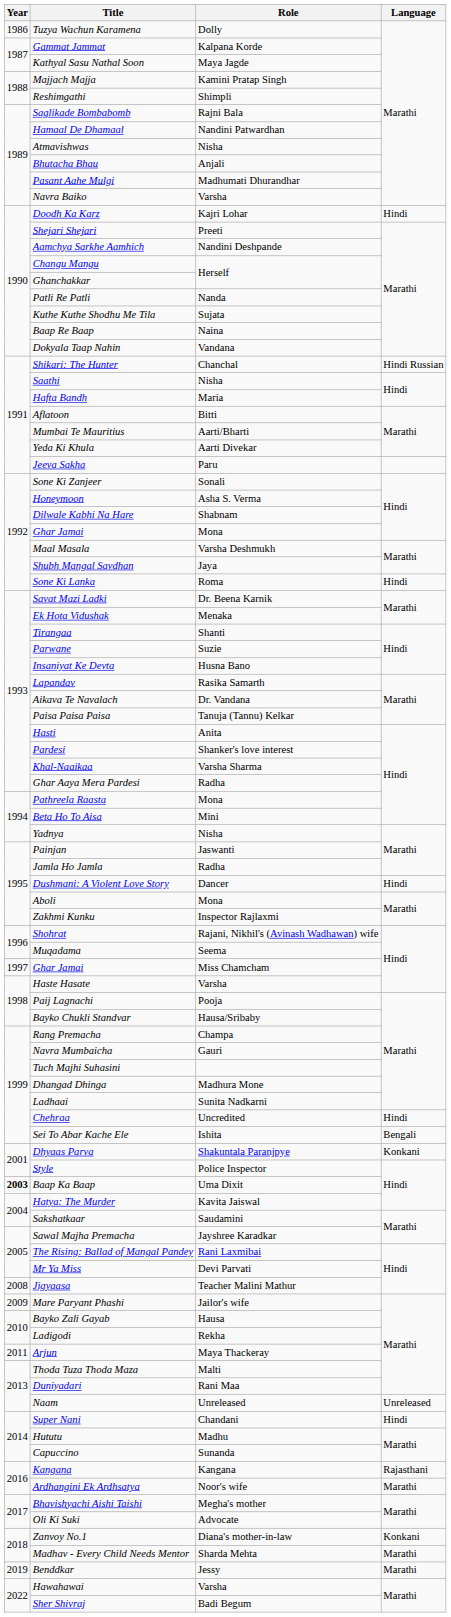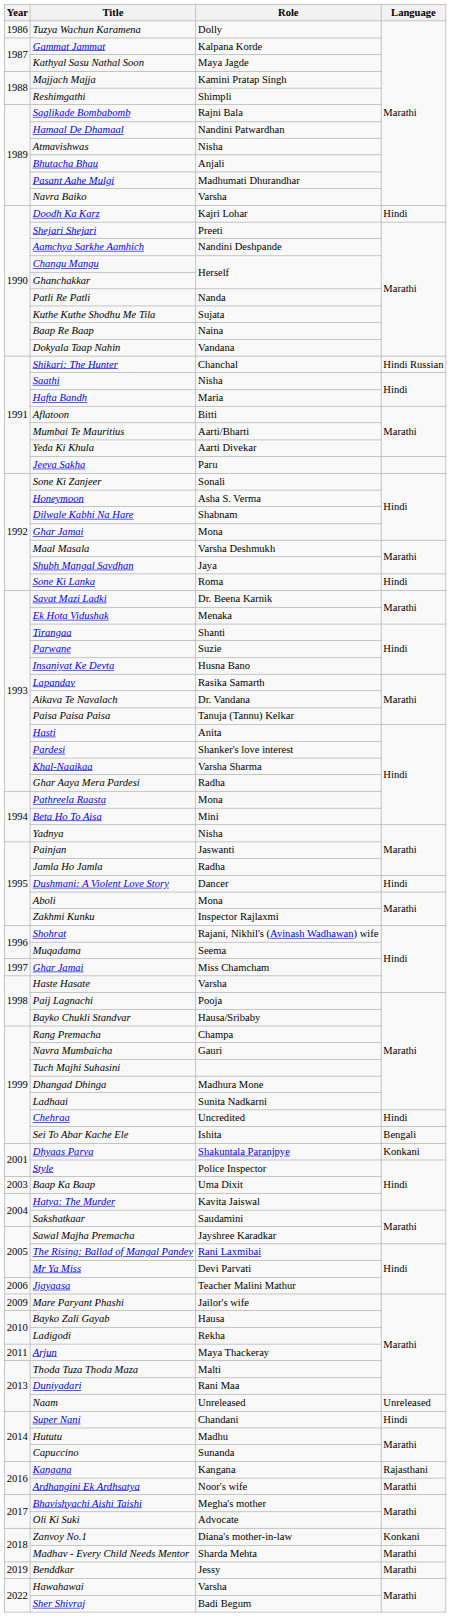Baap Ka Baap | Year: bold -> normal
Jigyaasa | Year: 2008 -> 2006
